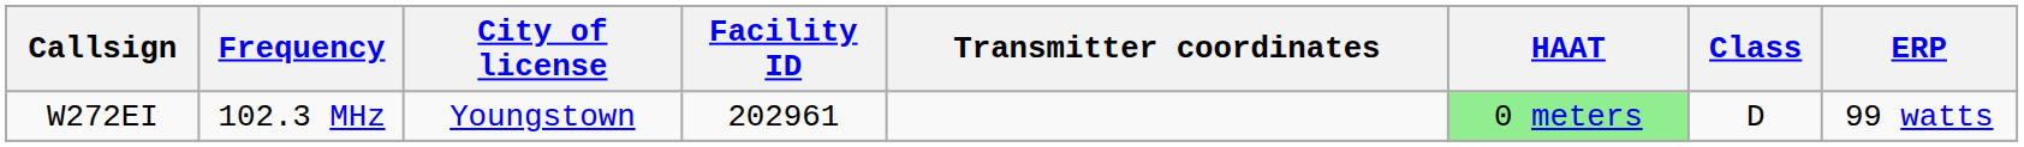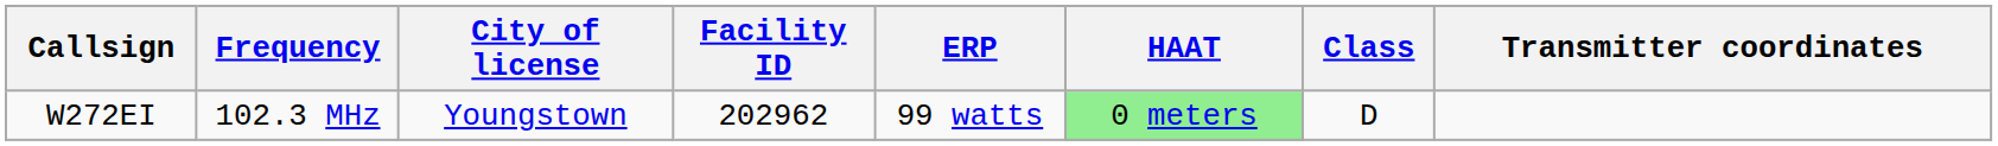columns swapped: ERP <-> Transmitter coordinates
W272EI | Facility ID: 202961 -> 202962
